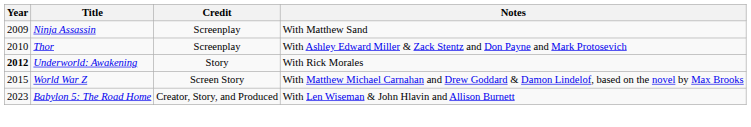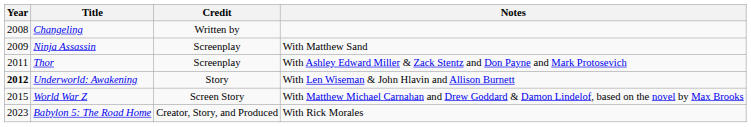+ row: 2008 | Changeling | Written by
Thor | Year: 2010 -> 2011
Underworld: Awakening | Notes: With Rick Morales -> With Len Wiseman & John Hlavin and Allison Burnett
Babylon 5: The Road Home | Notes: With Len Wiseman & John Hlavin and Allison Burnett -> With Rick Morales
